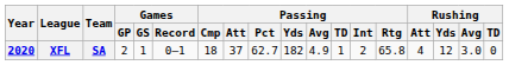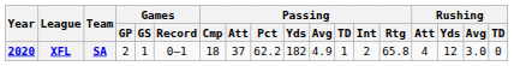XFL | Passing / Pct: 62.7 -> 62.2
